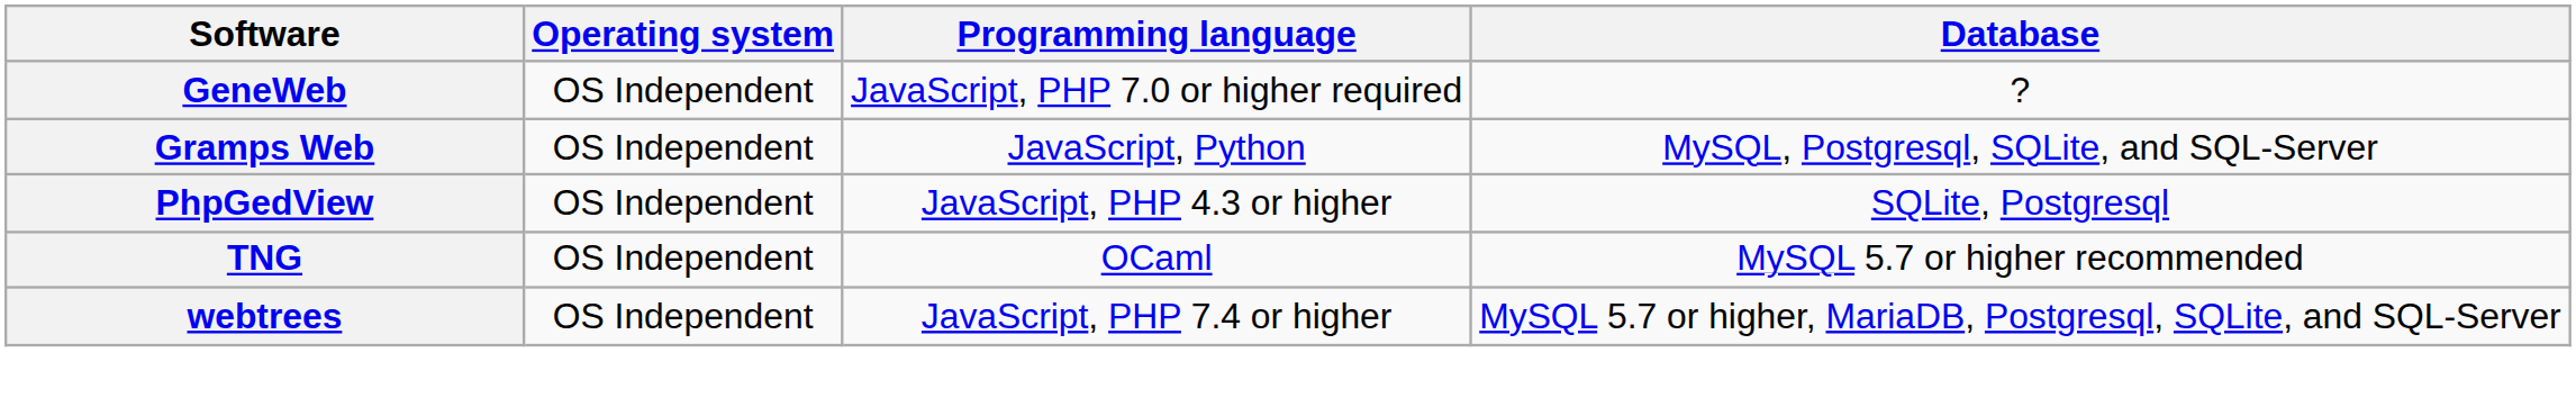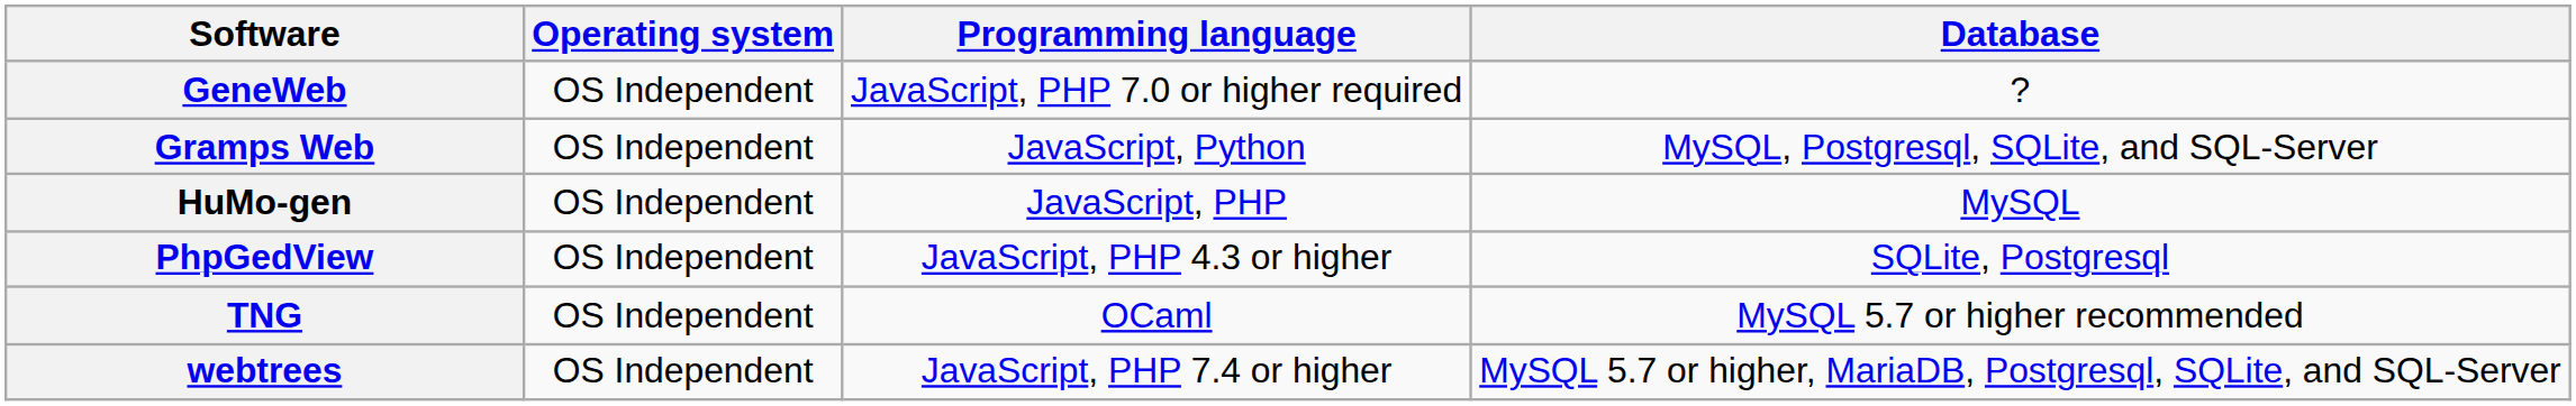+ row: HuMo-gen | OS Independent | JavaScript, PHP | MySQL
